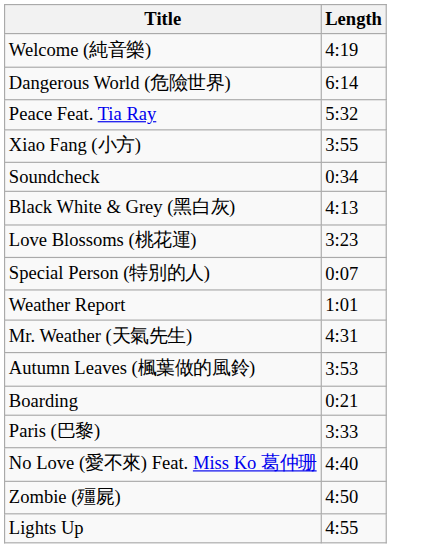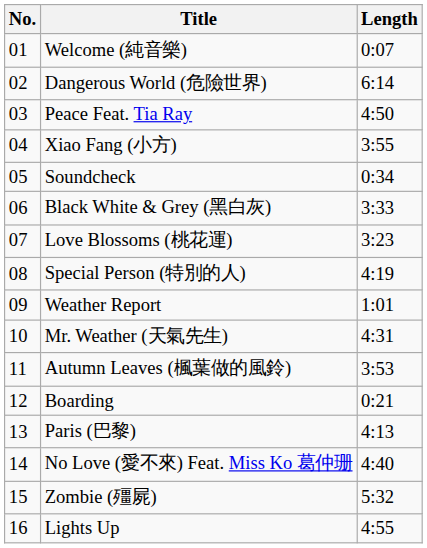+ column: No. | 01 | 02 | 03 | 04 | 05 | 06 | 07 | 08 | 09 | 10 | 11 | 12 | 13 | 14 | 15 | 16
Welcome (純音樂) | Length: 4:19 -> 0:07
Peace Feat. Tia Ray | Length: 5:32 -> 4:50
Black White & Grey (黑白灰) | Length: 4:13 -> 3:33
Special Person (特別的人) | Length: 0:07 -> 4:19
Paris (巴黎) | Length: 3:33 -> 4:13
Zombie (殭屍) | Length: 4:50 -> 5:32
